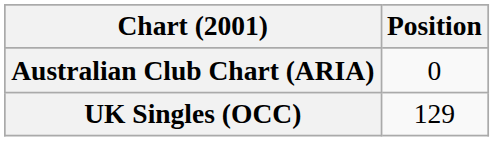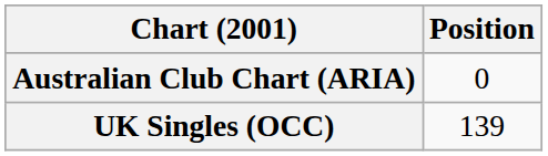UK Singles (OCC) | Position: 129 -> 139
